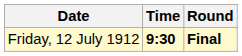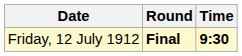columns swapped: Time <-> Round
